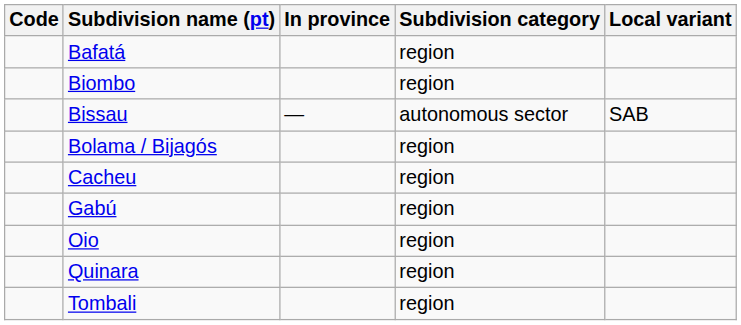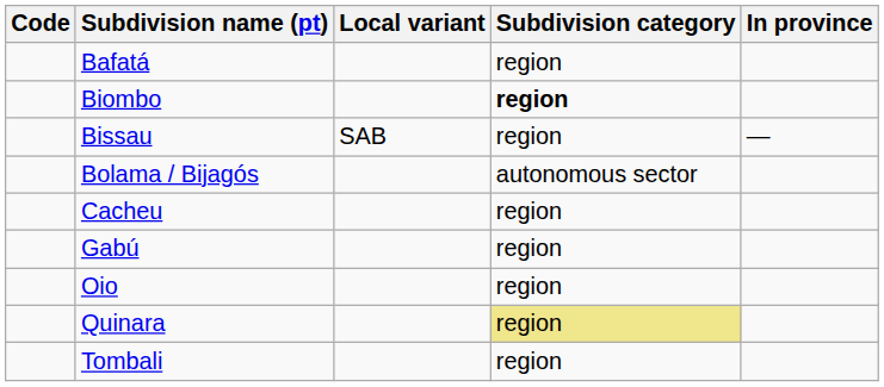columns swapped: Local variant <-> In province
Biombo | Subdivision category: normal -> bold
Bissau | Subdivision category: autonomous sector -> region
Bolama / Bijagós | Subdivision category: region -> autonomous sector
Quinara | Subdivision category: no background -> khaki background
